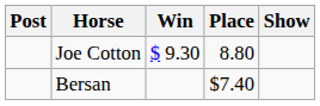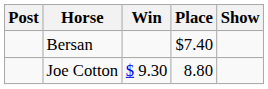rows swapped: Joe Cotton <-> Bersan
